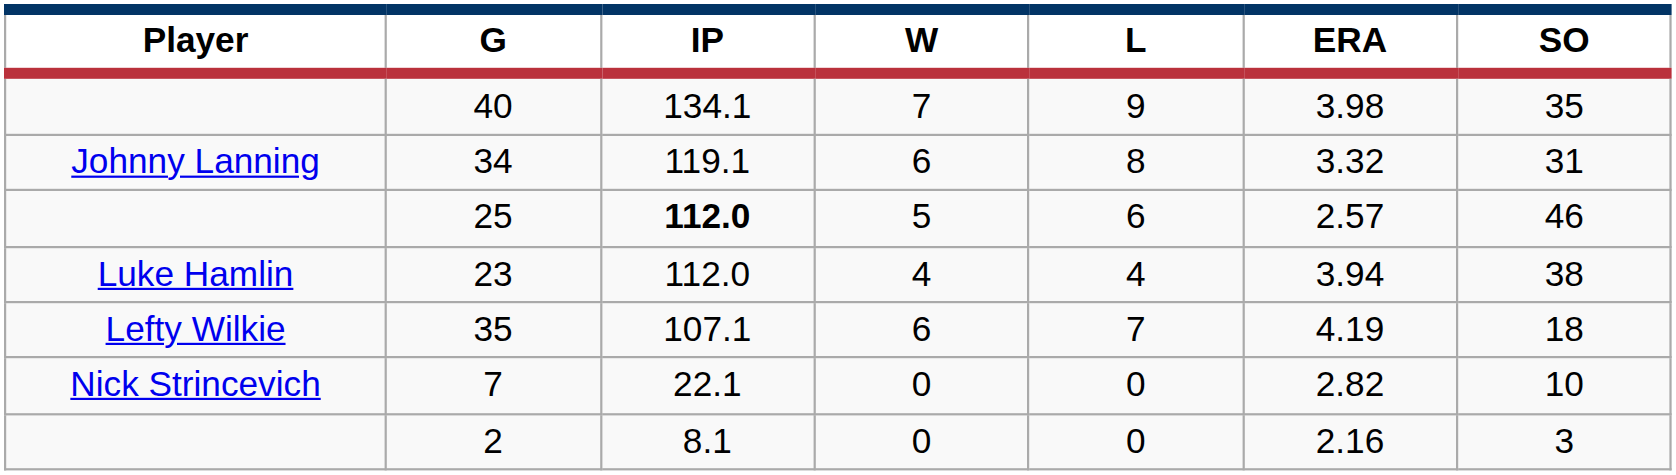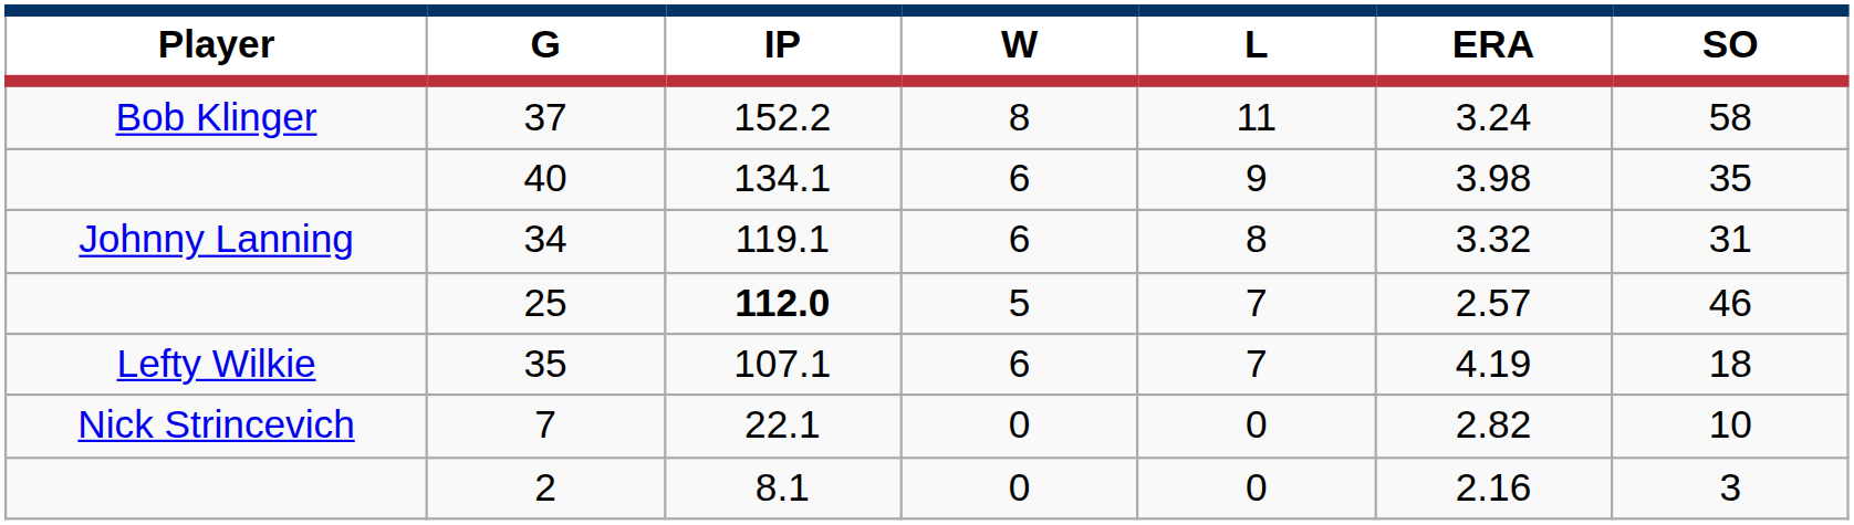+ row: Bob Klinger | 37 | 152.2 | 8 | 11 | 3.24 | 58
40 | W: 7 -> 6
25 | L: 6 -> 7
- row: Luke Hamlin | 23 | 112.0 | 4 | 4 | 3.94 | 38
